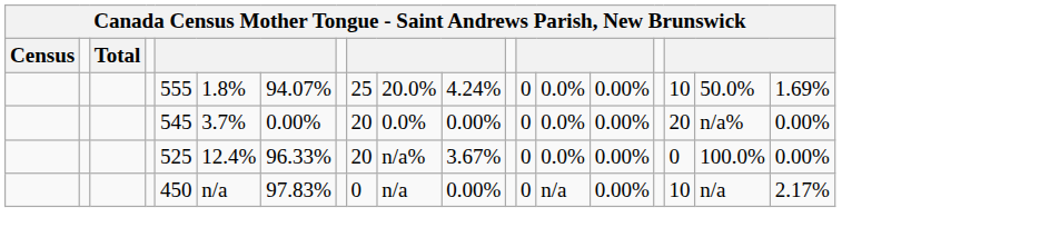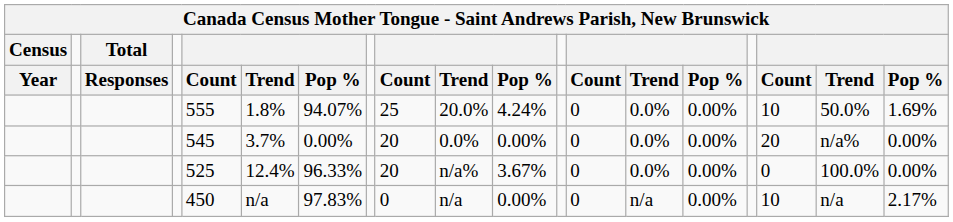+ row: Year | Responses | Count | Trend | Pop % | Count | Trend | Pop % | Count | Trend | Pop % | Count | Trend | Pop %
